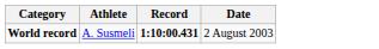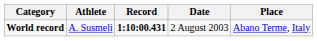+ column: Place | Abano Terme, Italy
